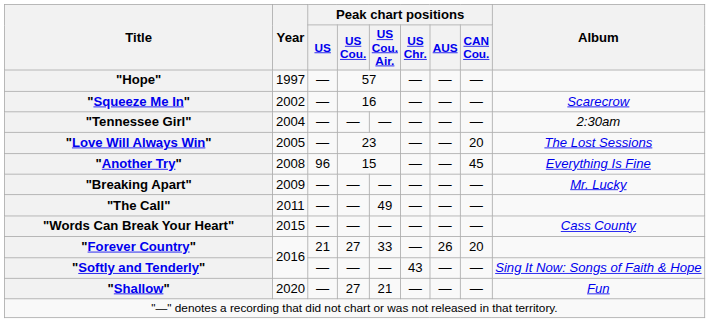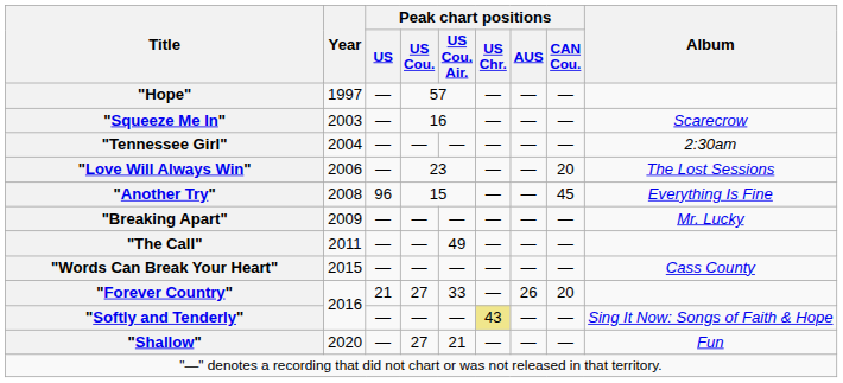"Squeeze Me In" | Year: 2002 -> 2003
"Love Will Always Win" | Year: 2005 -> 2006
"Softly and Tenderly" | Peak chart positions / US Chr.: no background -> khaki background
